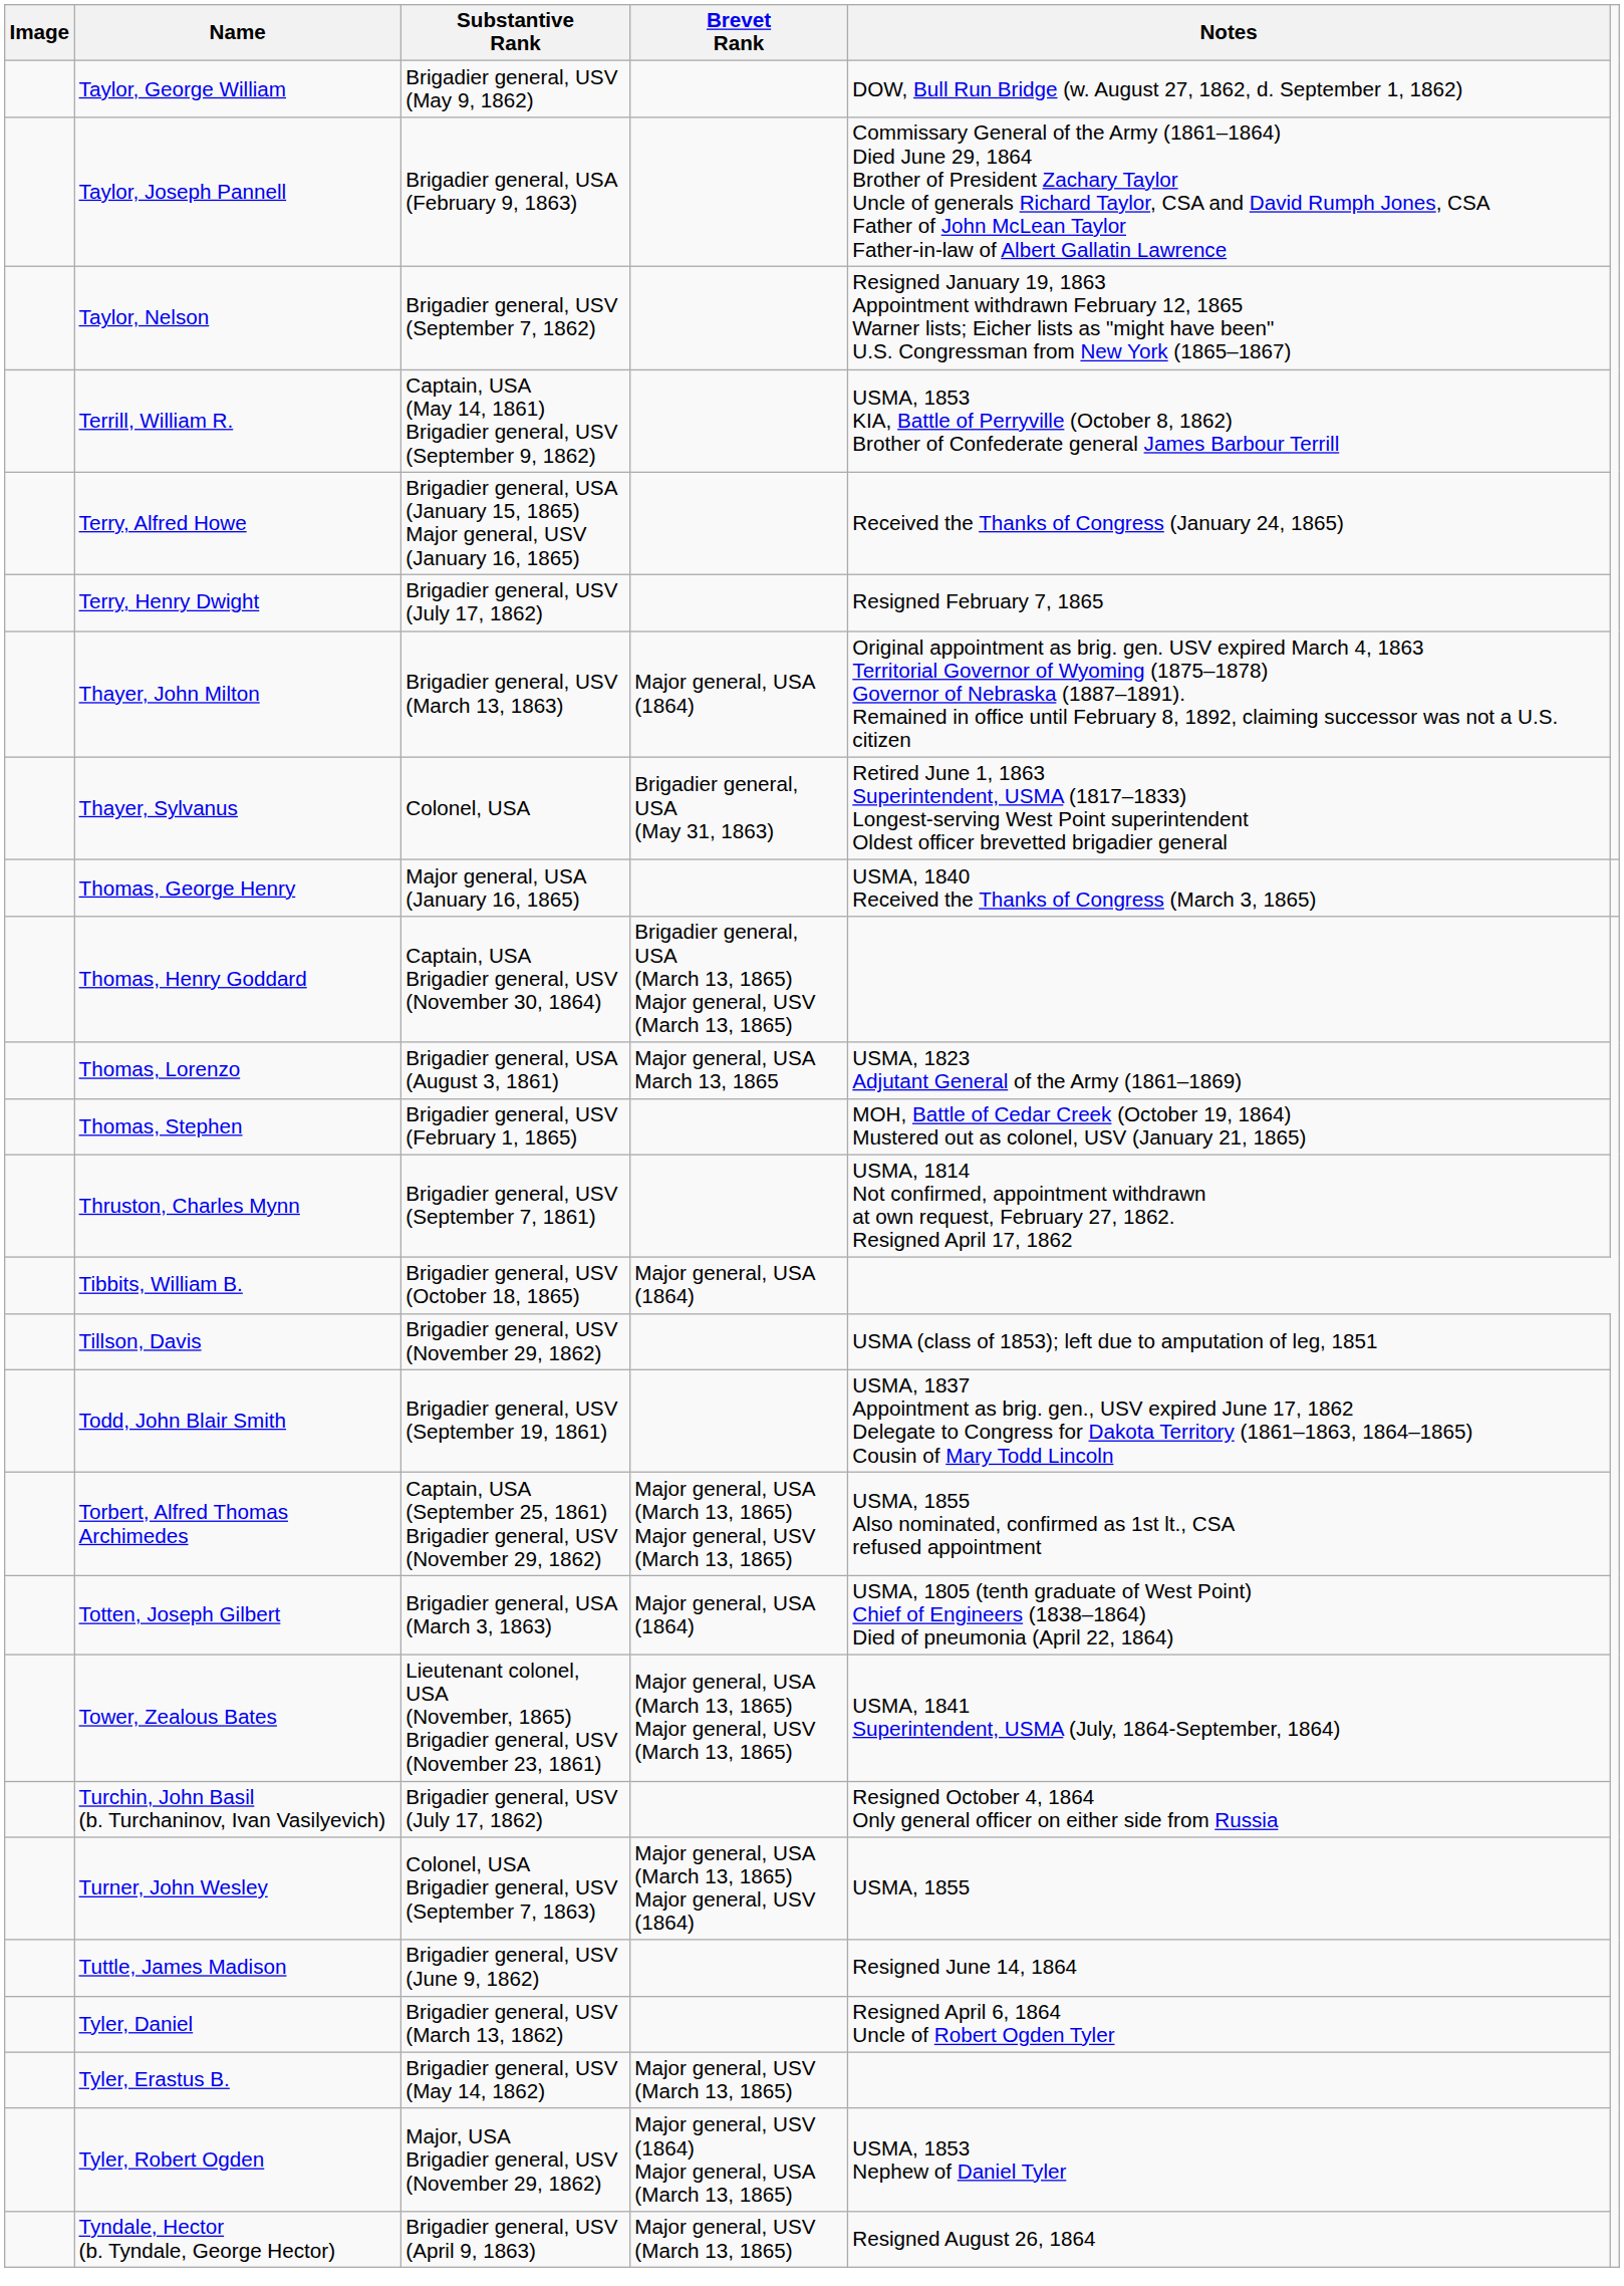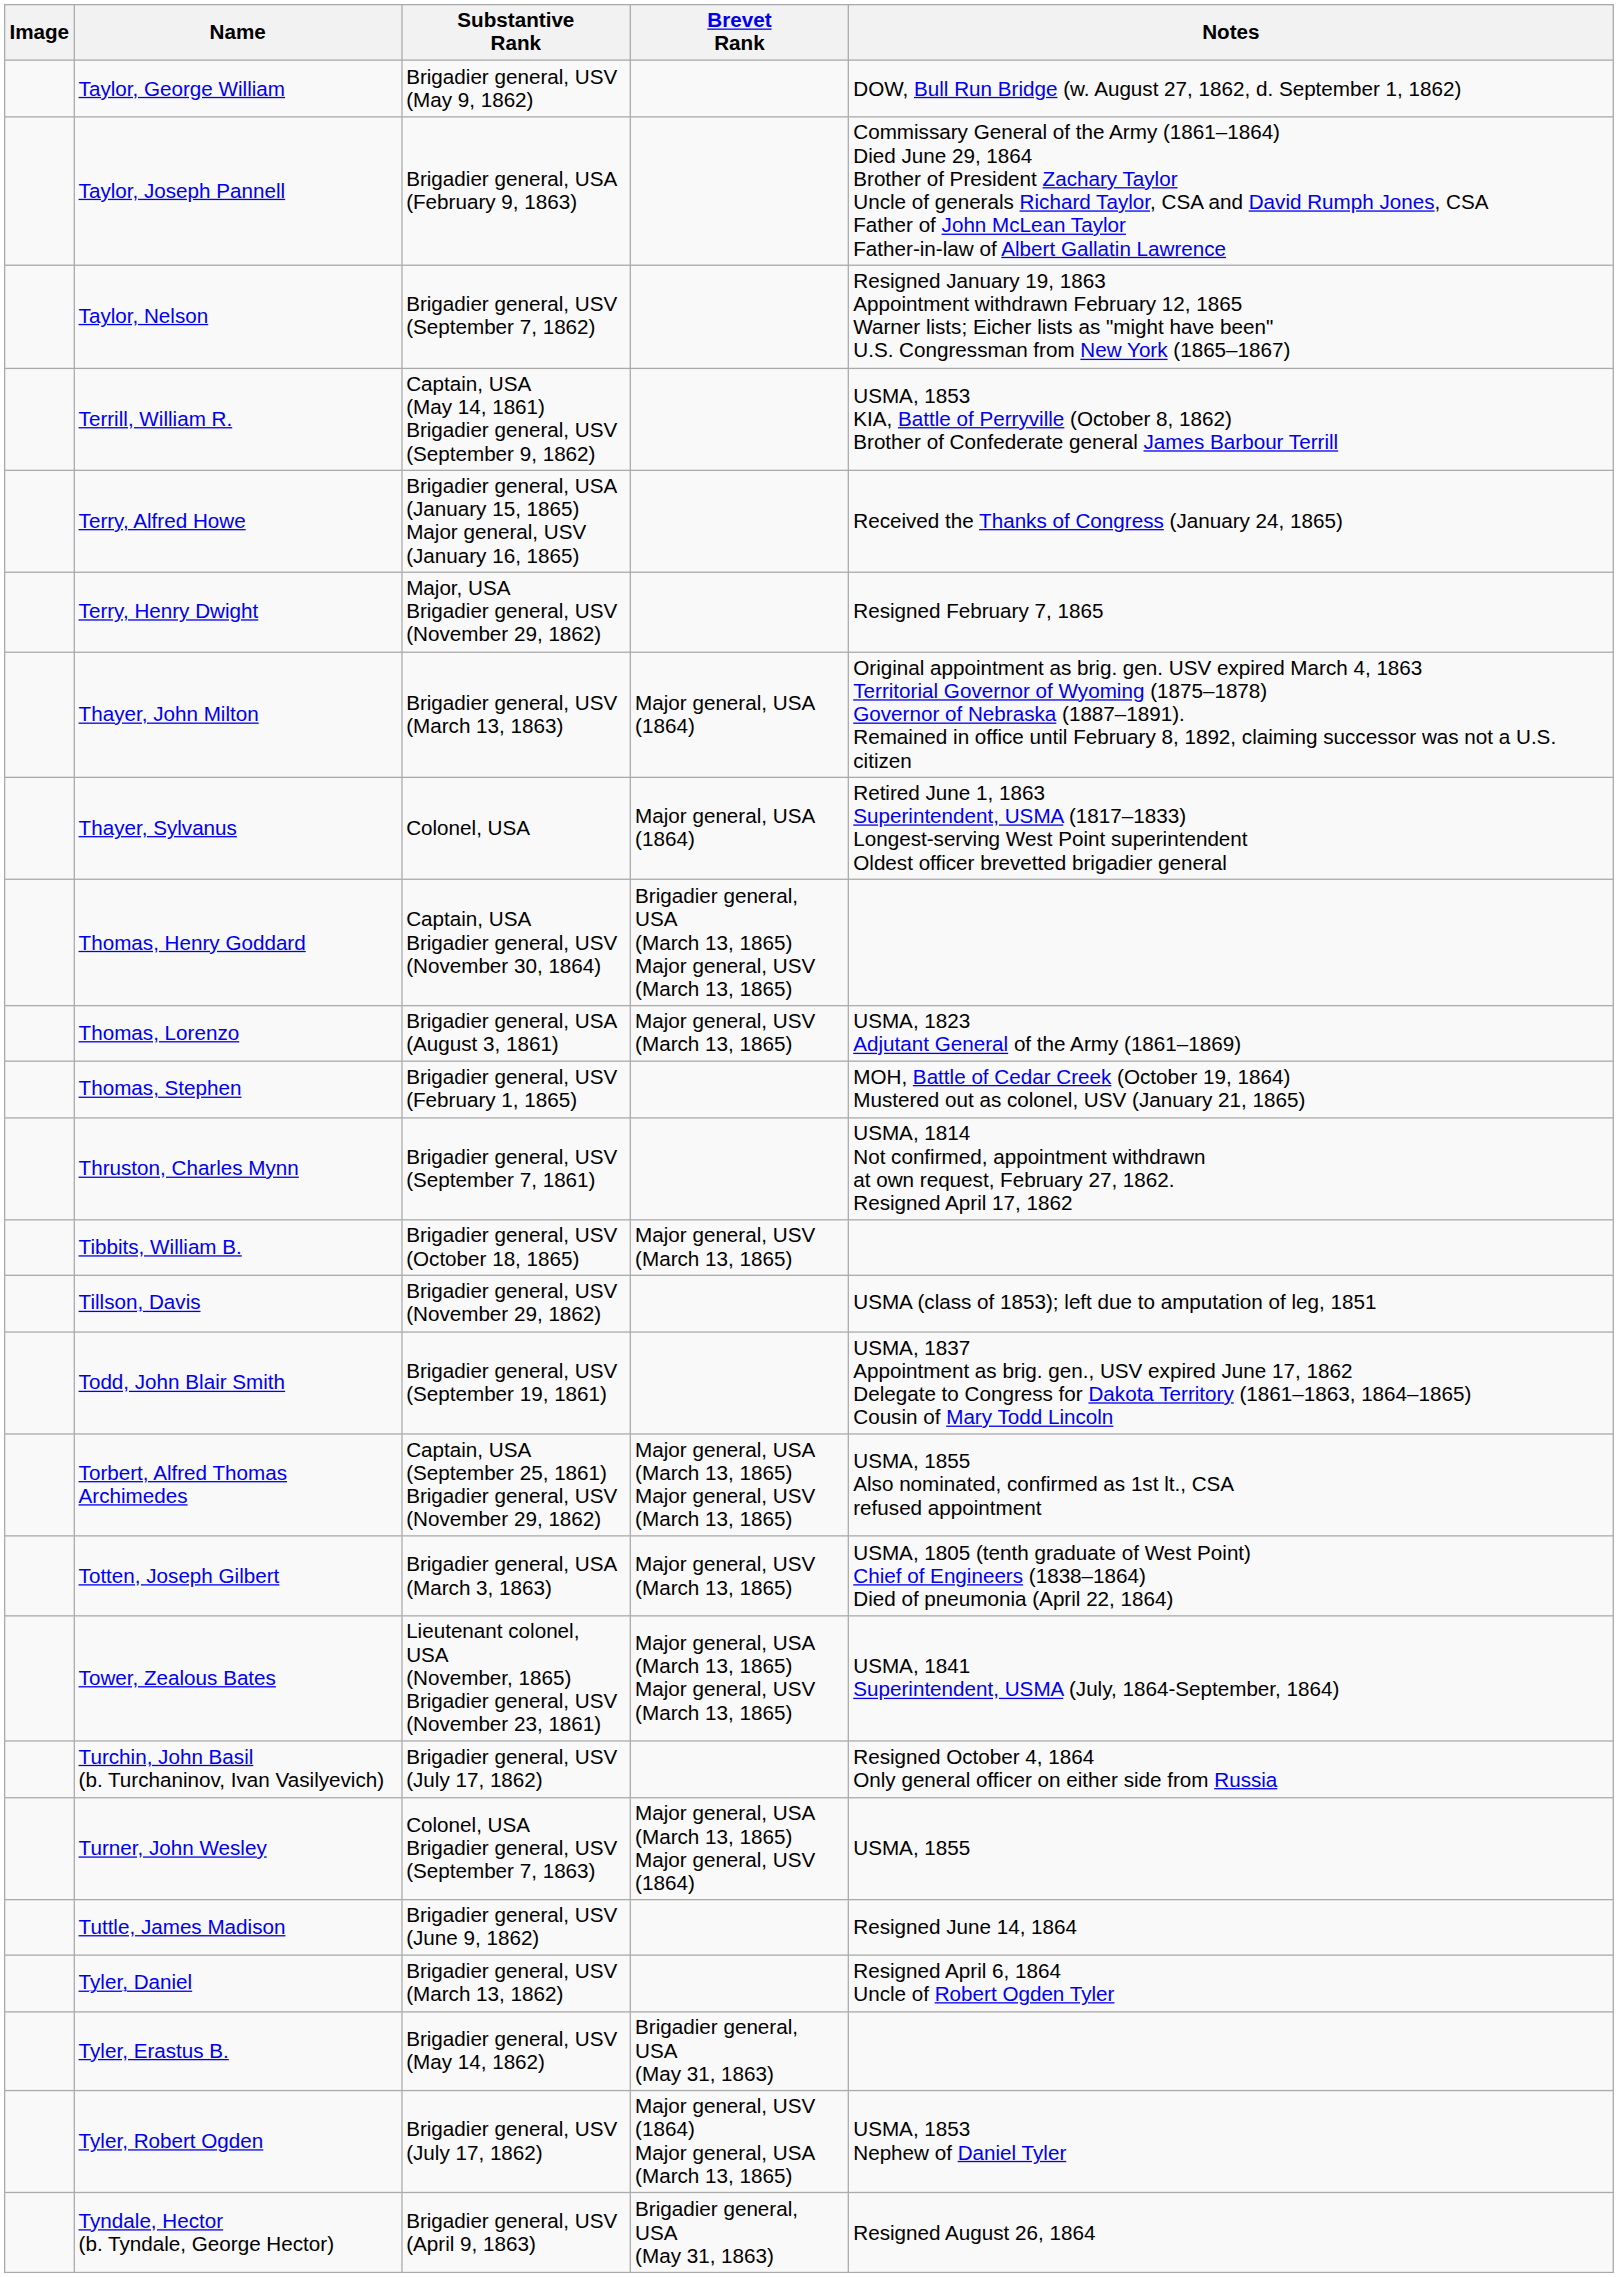Terry, Henry Dwight | Substantive Rank: Brigadier general, USV (July 17, 1862) -> Major, USA Brigadier general, USV (November 29, 1862)
Thayer, Sylvanus | Brevet Rank: Brigadier general, USA (May 31, 1863) -> Major general, USA (1864)
- row: Thomas, George Henry | Major general, USA (January 16, 1865) | USMA, 1840 Received the Thanks of Congress (March 3, 1865)
Thomas, Lorenzo | Brevet Rank: Major general, USA March 13, 1865 -> Major general, USV (March 13, 1865)
Tibbits, William B. | Brevet Rank: Major general, USA (1864) -> Major general, USV (March 13, 1865)
Totten, Joseph Gilbert | Brevet Rank: Major general, USA (1864) -> Major general, USV (March 13, 1865)
Tyler, Erastus B. | Brevet Rank: Major general, USV (March 13, 1865) -> Brigadier general, USA (May 31, 1863)
Tyler, Robert Ogden | Substantive Rank: Major, USA Brigadier general, USV (November 29, 1862) -> Brigadier general, USV (July 17, 1862)
Tyndale, Hector (b. Tyndale, George Hector) | Brevet Rank: Major general, USV (March 13, 1865) -> Brigadier general, USA (May 31, 1863)
